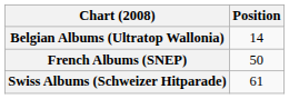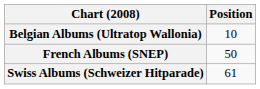Belgian Albums (Ultratop Wallonia) | Position: 14 -> 10
